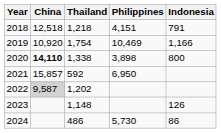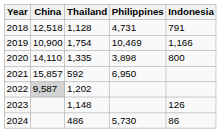2018 | Thailand: 1,218 -> 1,128
2018 | Philippines: 4,151 -> 4,731
2019 | China: 10,920 -> 10,900
2020 | China: bold -> normal
2020 | Thailand: 1,338 -> 1,335
